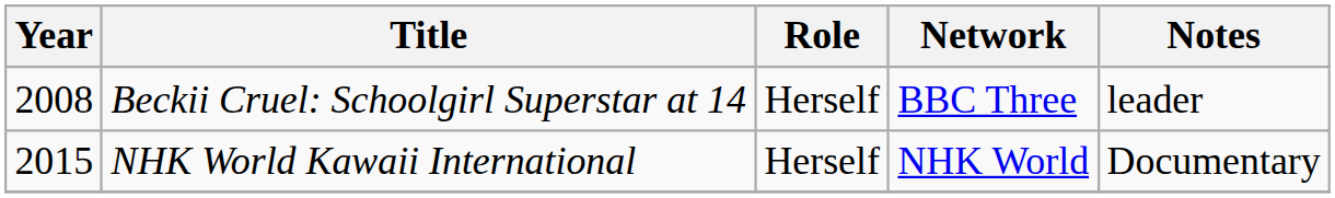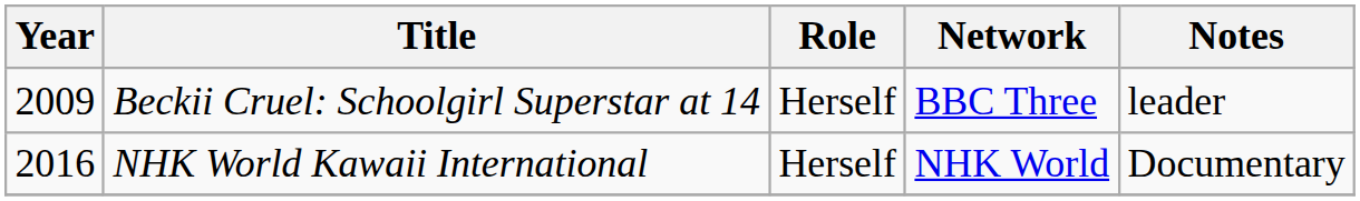Beckii Cruel: Schoolgirl Superstar at 14 | Year: 2008 -> 2009
NHK World Kawaii International | Year: 2015 -> 2016
